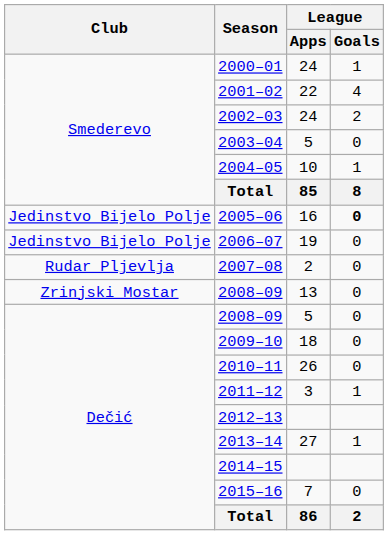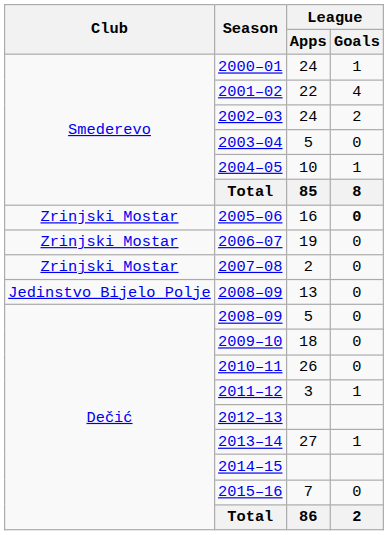2005–06 | Club: Jedinstvo Bijelo Polje -> Zrinjski Mostar
2006–07 | Club: Jedinstvo Bijelo Polje -> Zrinjski Mostar
2007–08 | Club: Rudar Pljevlja -> Zrinjski Mostar
2008–09 / 13 | Club: Zrinjski Mostar -> Jedinstvo Bijelo Polje
